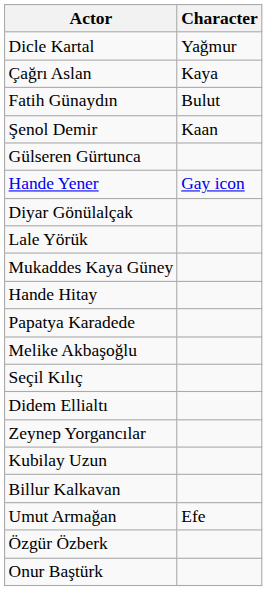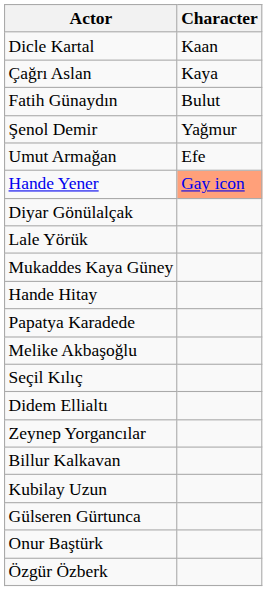Dicle Kartal | Character: Yağmur -> Kaan
Şenol Demir | Character: Kaan -> Yağmur
rows swapped: Umut Armağan <-> Gülseren Gürtunca
Hande Yener | Character: no background -> lightsalmon background
rows swapped: Kubilay Uzun <-> Billur Kalkavan
rows swapped: Onur Baştürk <-> Özgür Özberk
